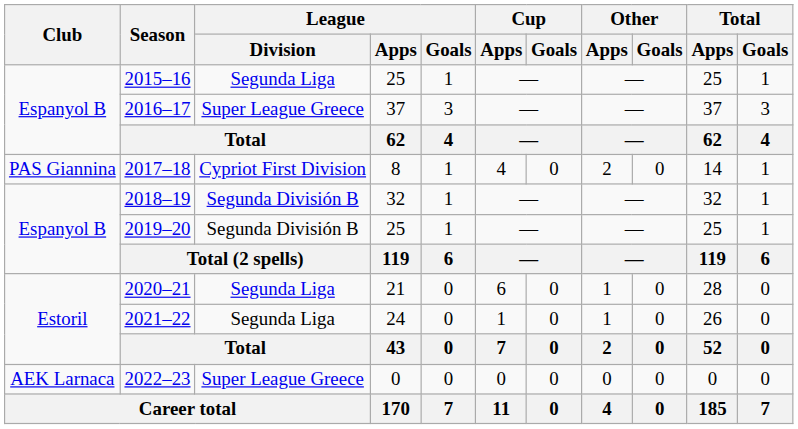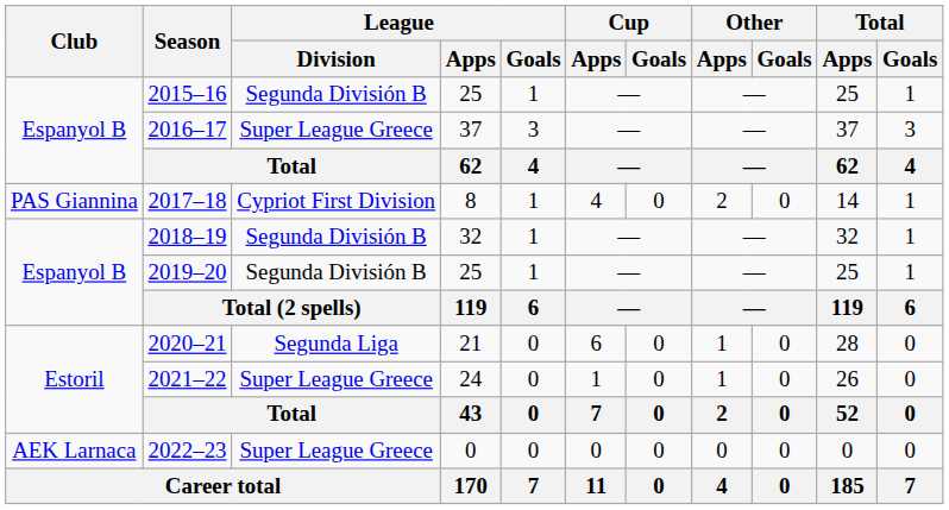2015–16 | League / Division: Segunda Liga -> Segunda División B
2021–22 | League / Division: Segunda Liga -> Super League Greece
